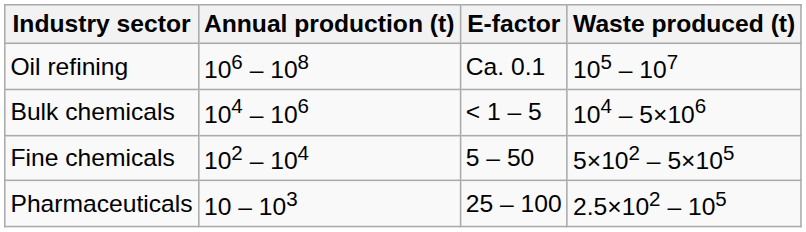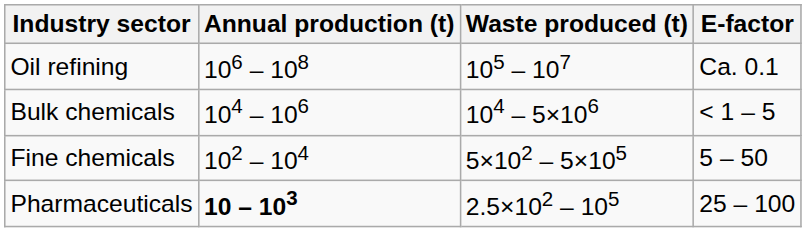columns swapped: E-factor <-> Waste produced (t)
Pharmaceuticals | Annual production (t): normal -> bold
